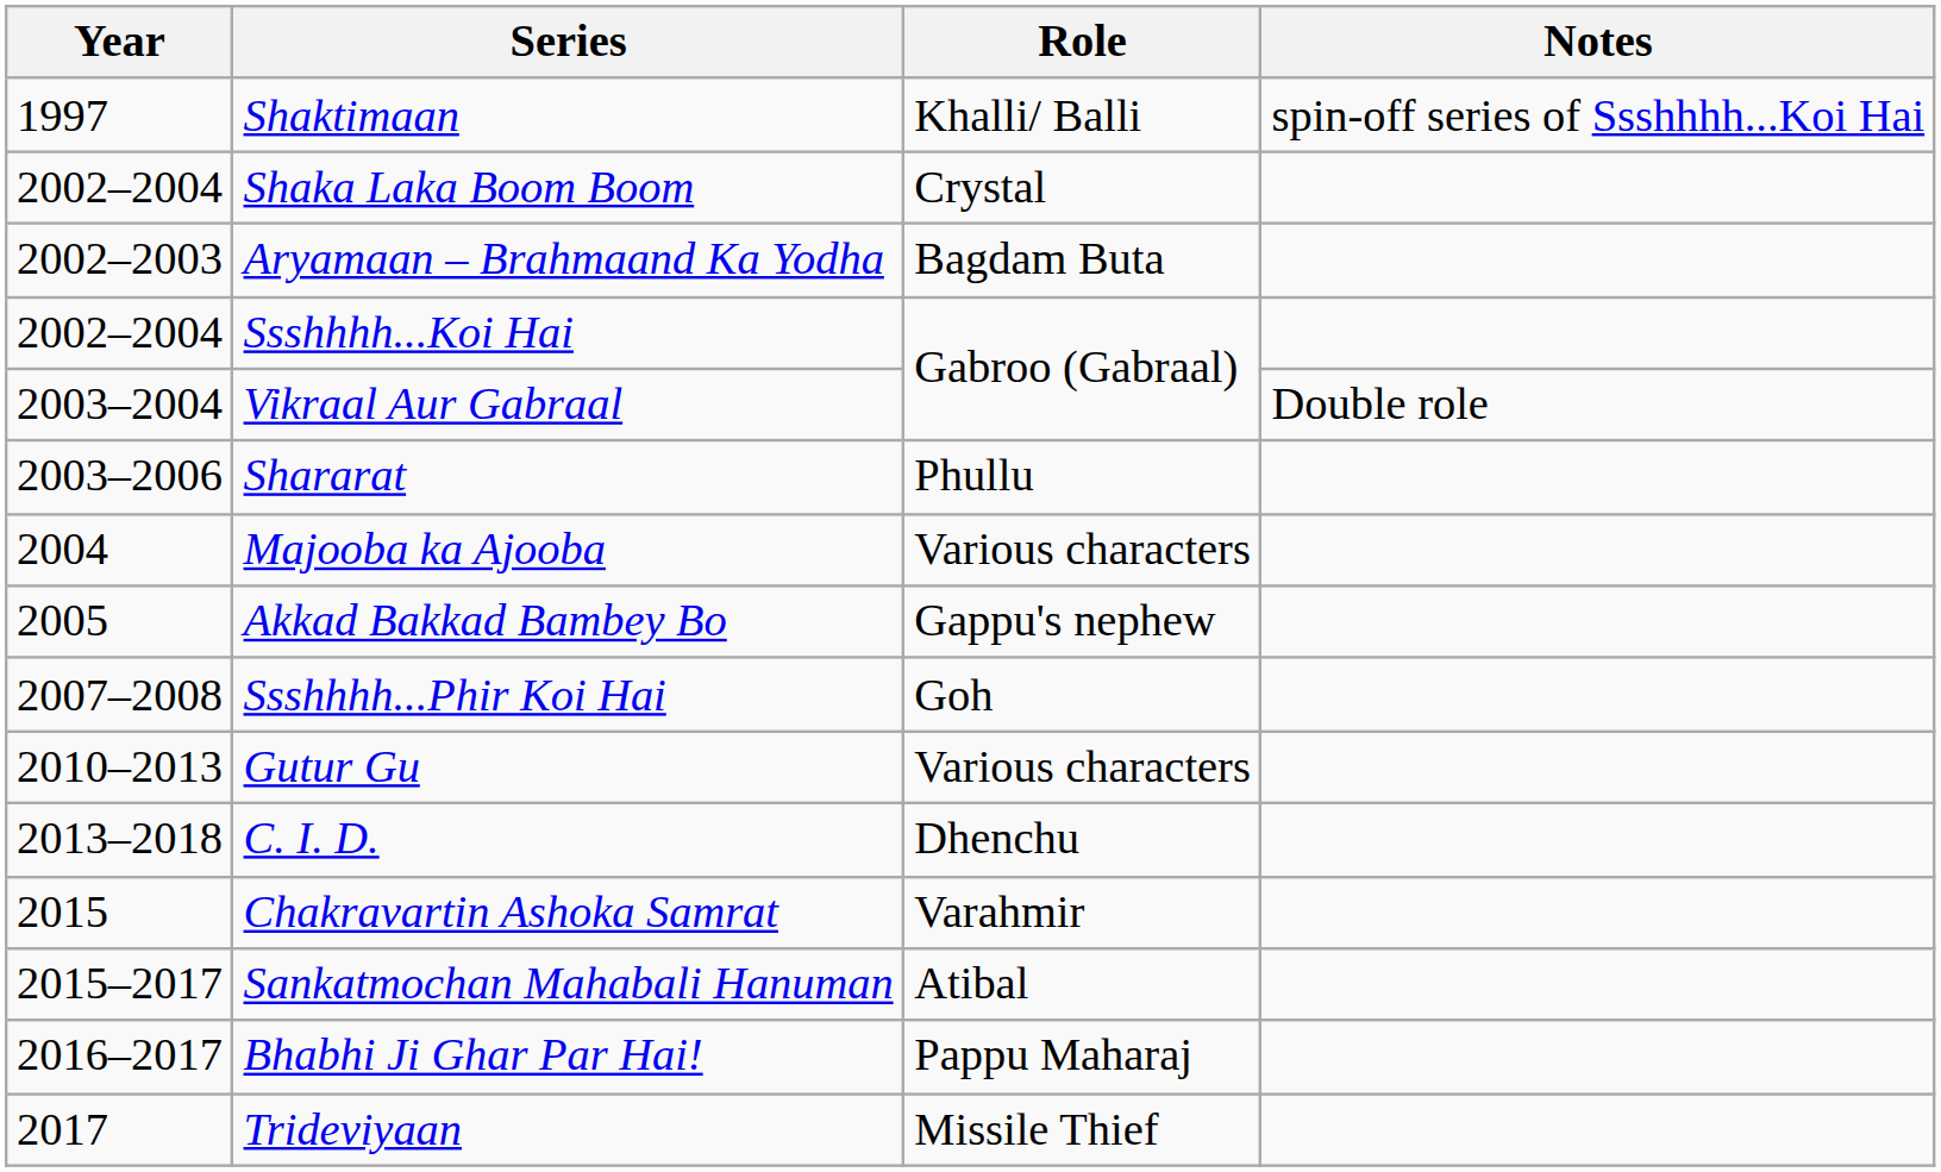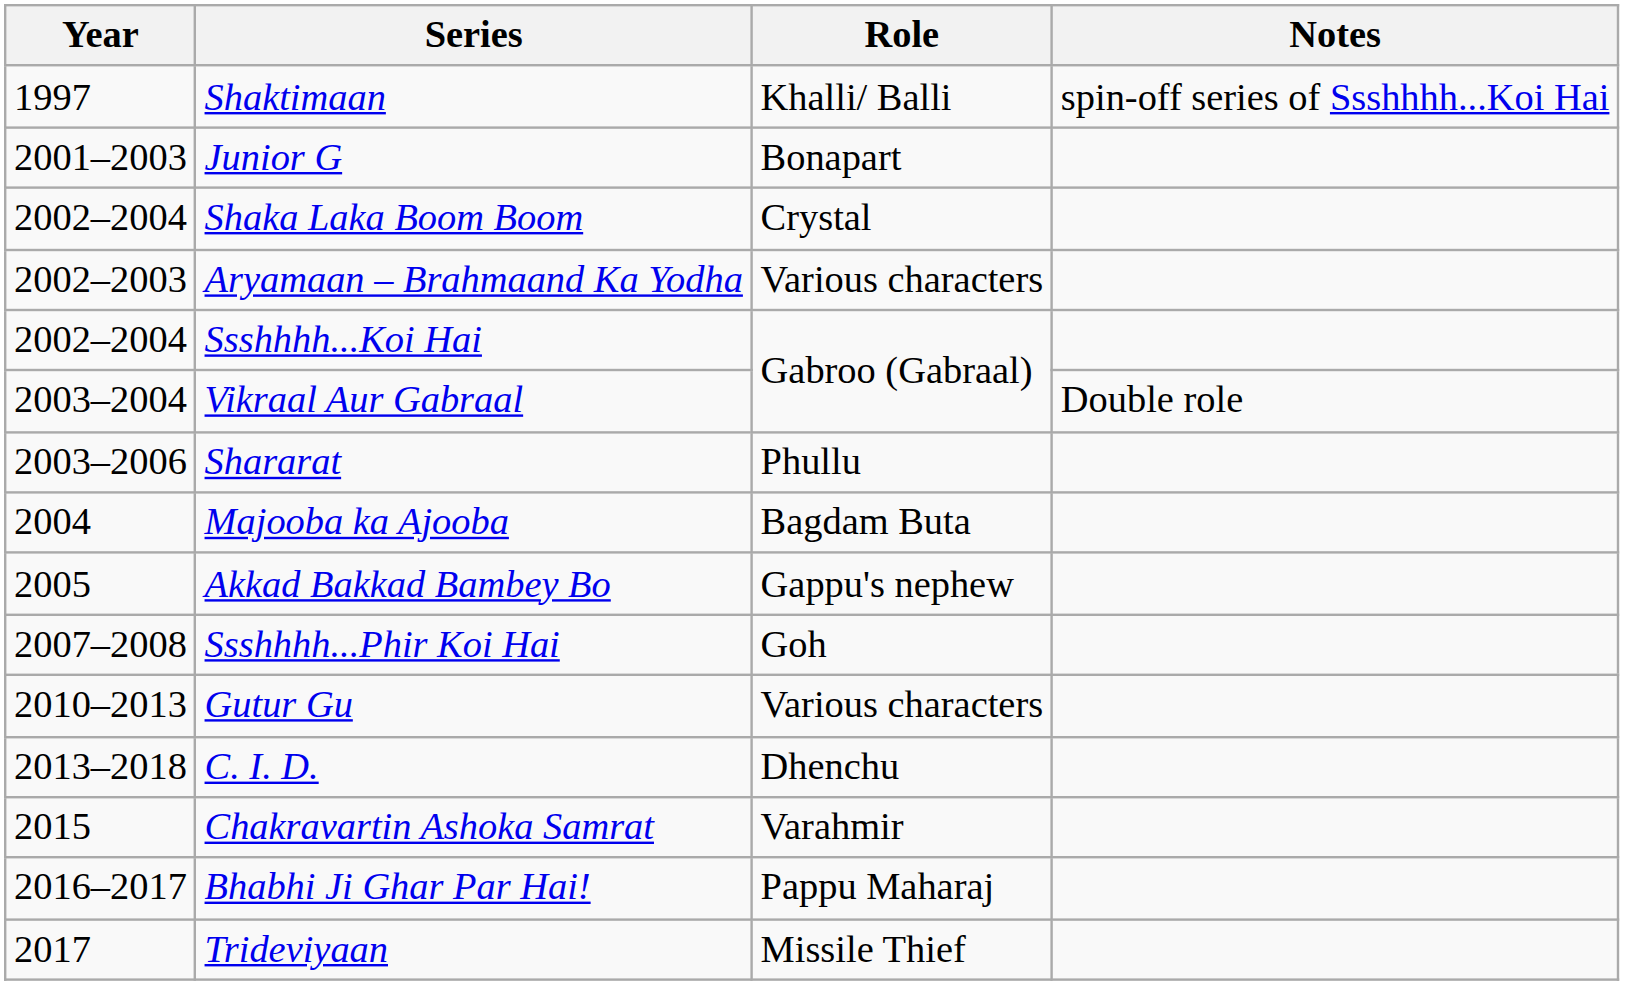+ row: 2001–2003 | Junior G | Bonapart
Aryamaan – Brahmaand Ka Yodha | Role: Bagdam Buta -> Various characters
Majooba ka Ajooba | Role: Various characters -> Bagdam Buta
- row: 2015–2017 | Sankatmochan Mahabali Hanuman | Atibal
